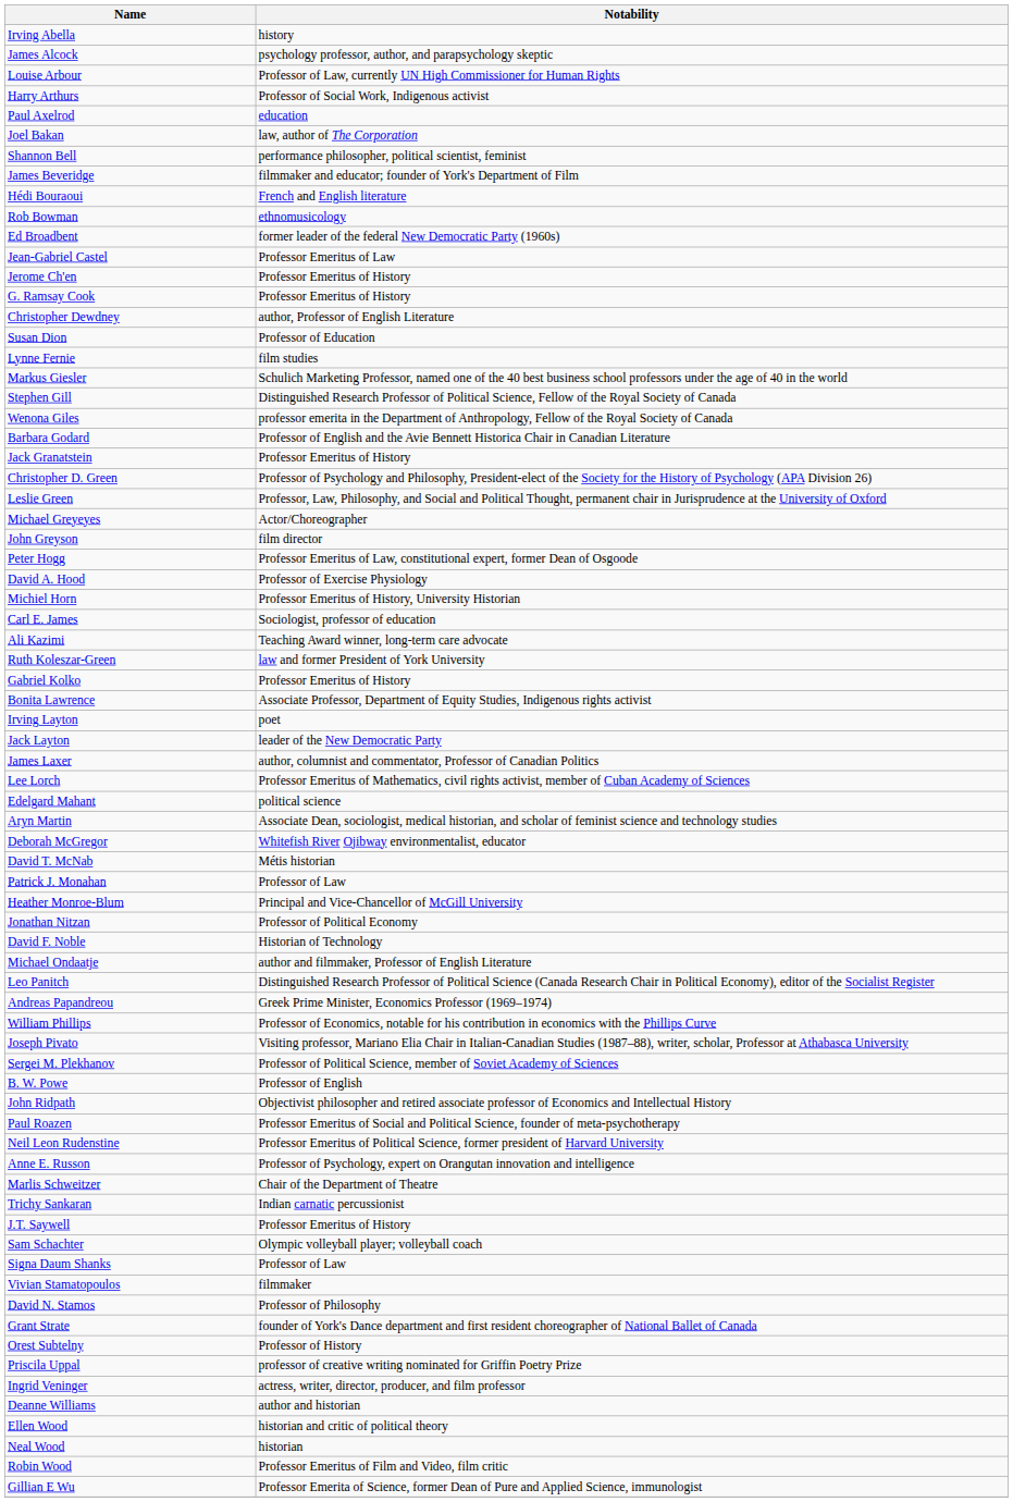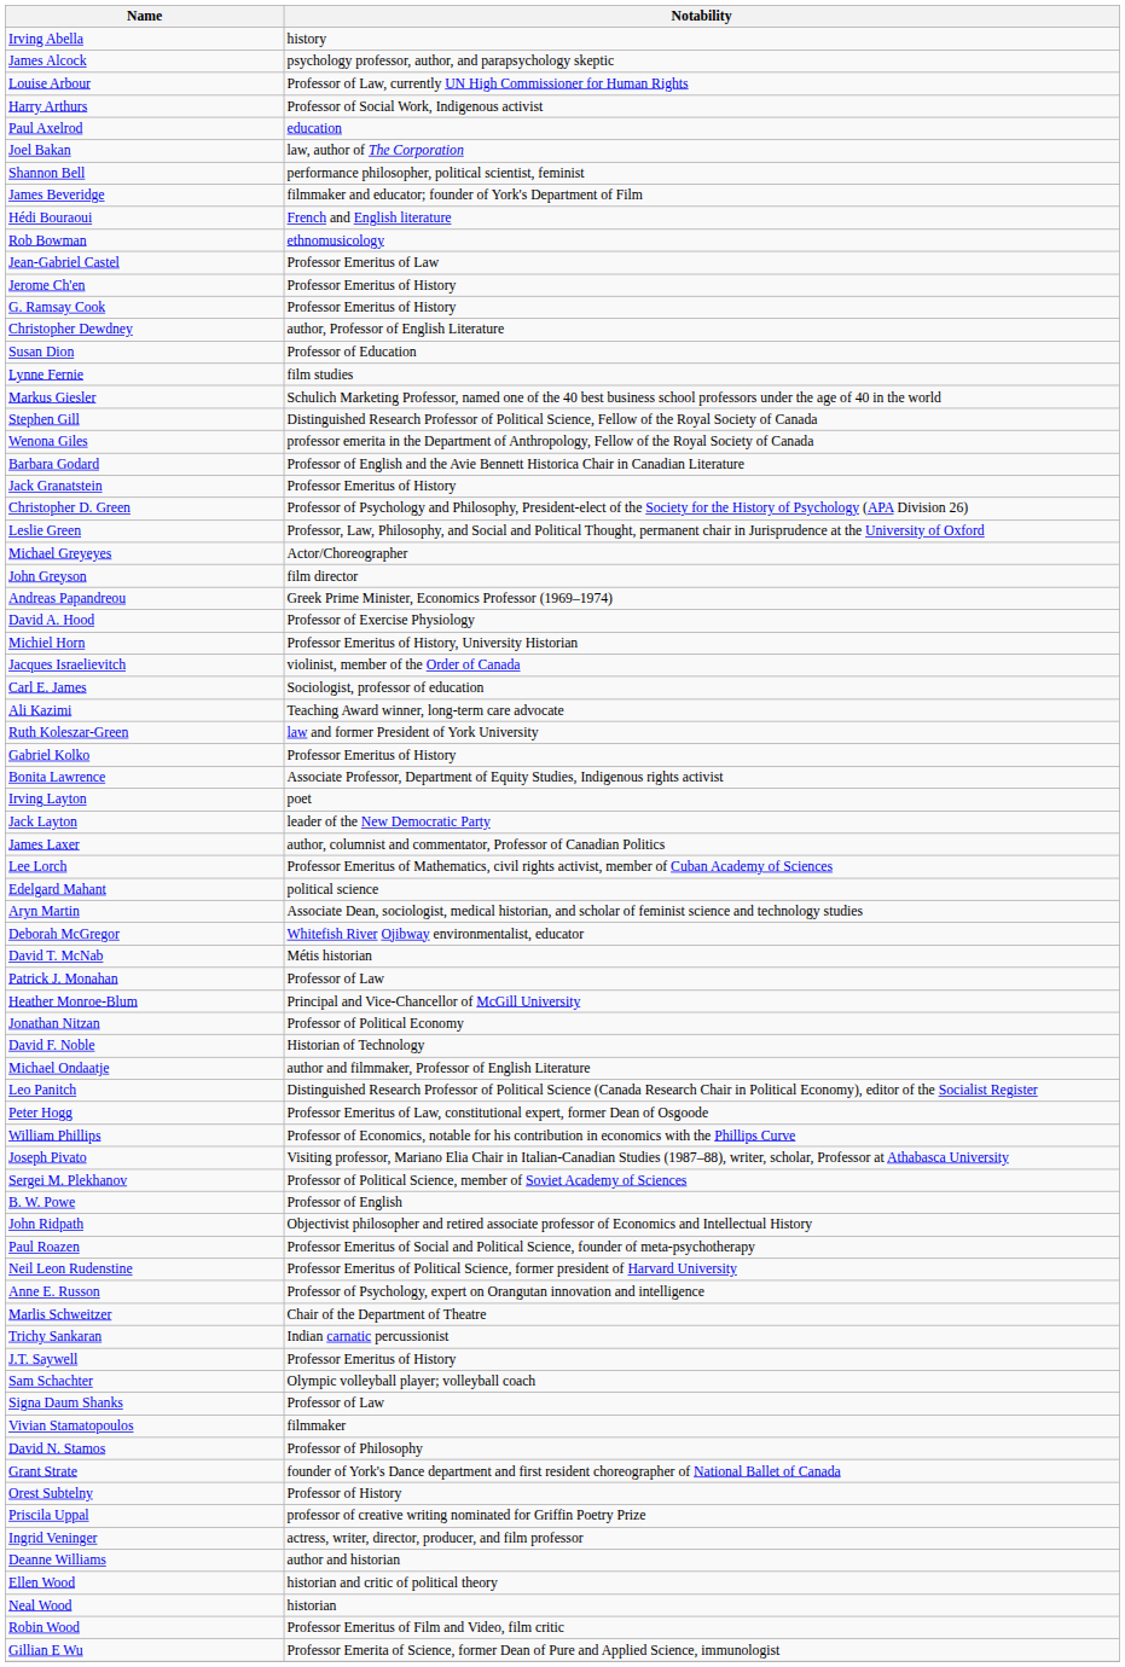- row: Ed Broadbent | former leader of the federal New Democratic Party (1960s)
rows swapped: Peter Hogg <-> Andreas Papandreou
+ row: Jacques Israelievitch | violinist, member of the Order of Canada
